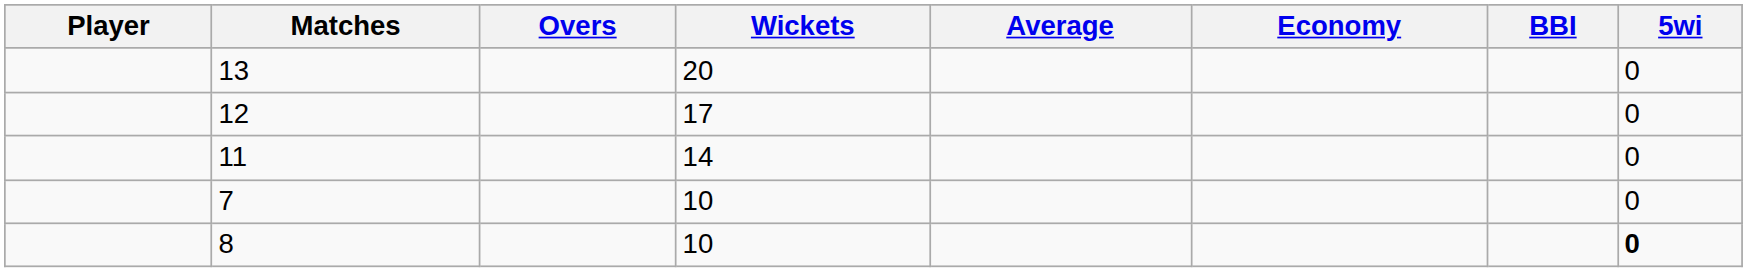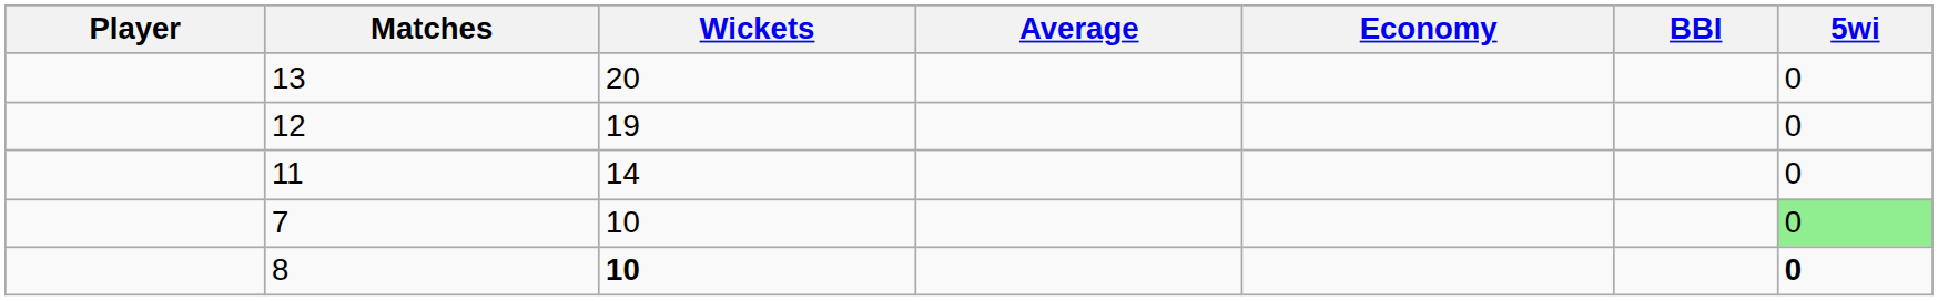- column: Overs
12 | Wickets: 17 -> 19
7 | 5wi: no background -> lightgreen background
8 | Wickets: normal -> bold
